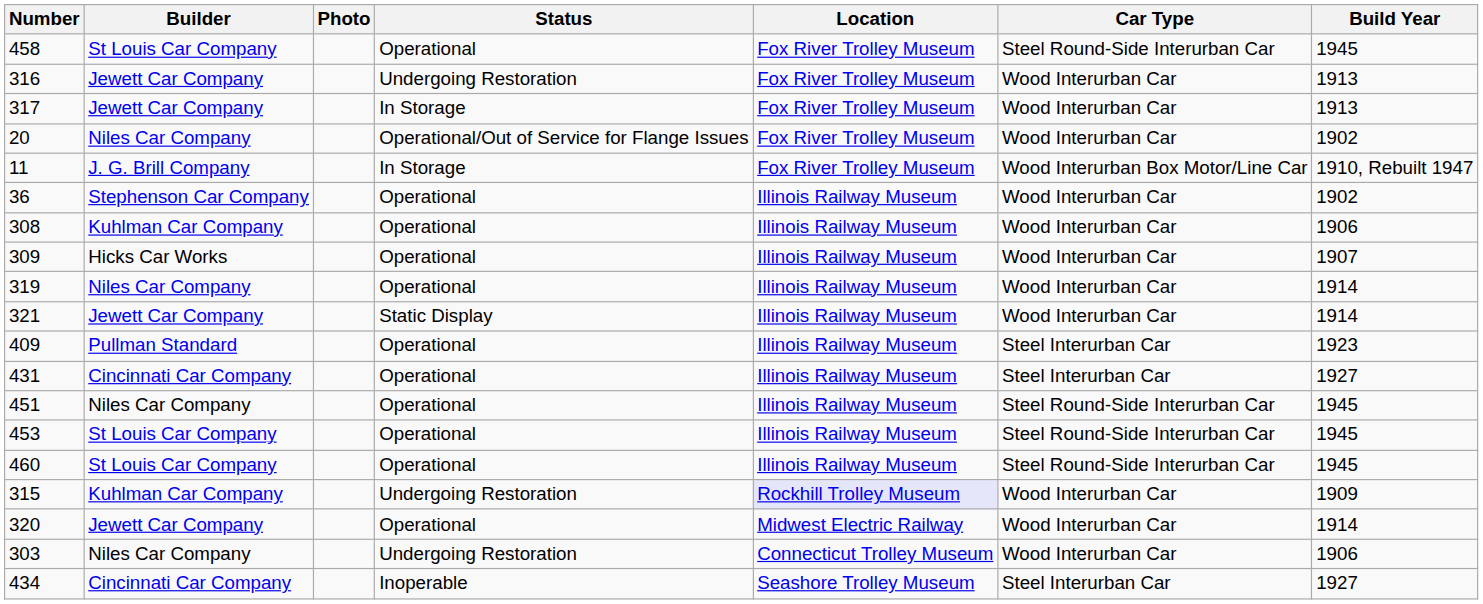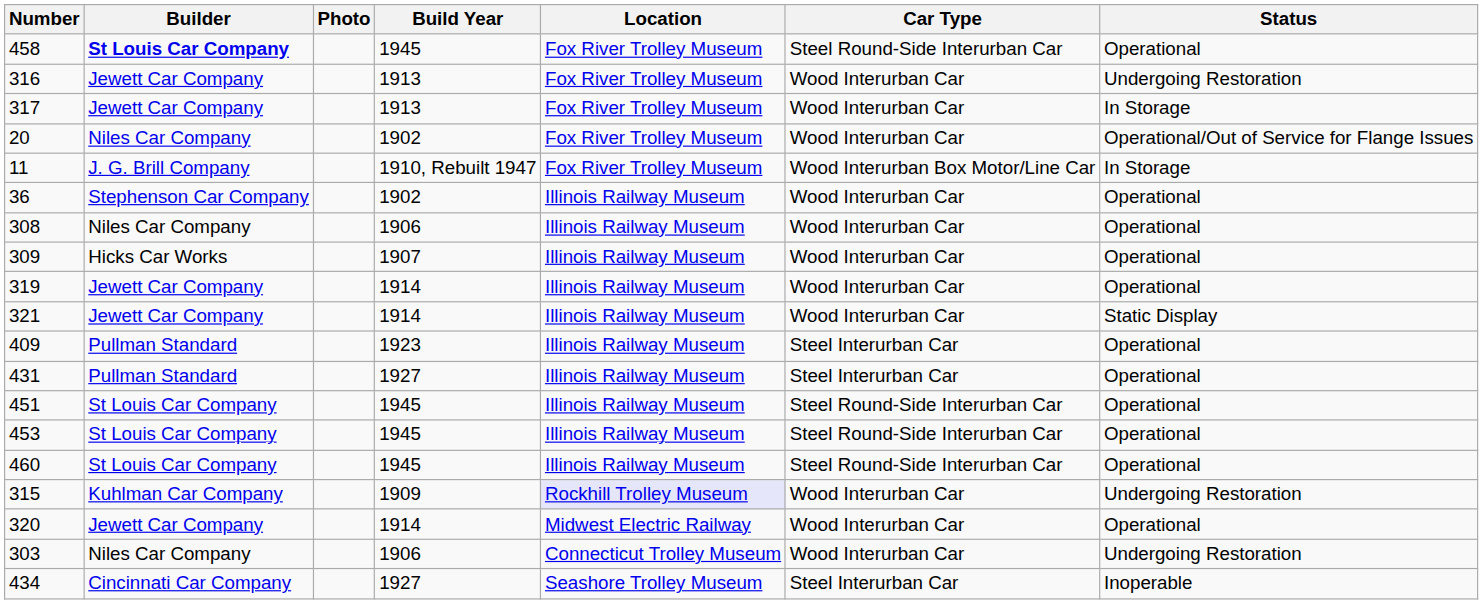columns swapped: Build Year <-> Status
458 | Builder: normal -> bold
308 | Builder: Kuhlman Car Company -> Niles Car Company
319 | Builder: Niles Car Company -> Jewett Car Company
431 | Builder: Cincinnati Car Company -> Pullman Standard
451 | Builder: Niles Car Company -> St Louis Car Company
